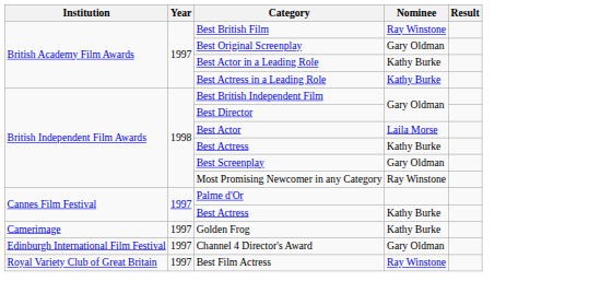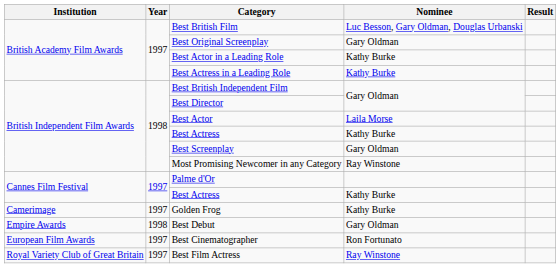Best British Film | Nominee: Ray Winstone -> Luc Besson, Gary Oldman, Douglas Urbanski
- row: Edinburgh International Film Festival | 1997 | Channel 4 Director's Award | Gary Oldman
+ row: Empire Awards | 1998 | Best Debut | Gary Oldman
+ row: European Film Awards | 1997 | Best Cinematographer | Ron Fortunato
